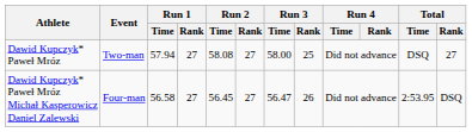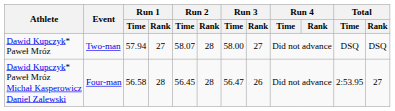Dawid Kupczyk* Paweł Mróz | Run 2 / Time: 58.08 -> 58.07
Dawid Kupczyk* Paweł Mróz | Run 2 / Rank: 27 -> 28
Dawid Kupczyk* Paweł Mróz | Run 3 / Rank: 25 -> 27
Dawid Kupczyk* Paweł Mróz | Total / Rank: 27 -> DSQ
Dawid Kupczyk* Paweł Mróz Michał Kasperowicz Daniel Zalewski | Run 1 / Rank: 27 -> 28
Dawid Kupczyk* Paweł Mróz Michał Kasperowicz Daniel Zalewski | Run 2 / Rank: 27 -> 28
Dawid Kupczyk* Paweł Mróz Michał Kasperowicz Daniel Zalewski | Total / Rank: DSQ -> 27
